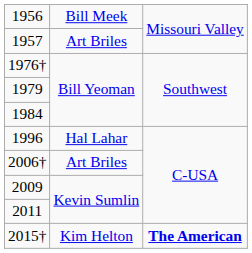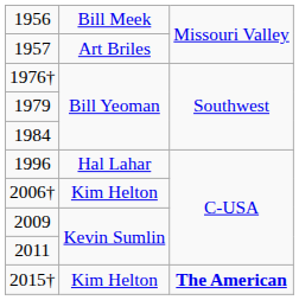2006† | column 2: Art Briles -> Kim Helton
